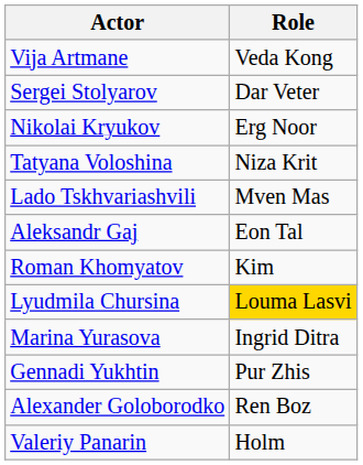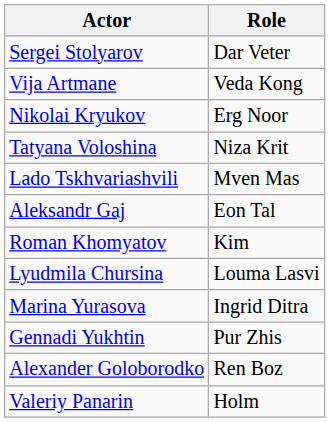rows swapped: Sergei Stolyarov <-> Vija Artmane
Lyudmila Chursina | Role: gold background -> no background
